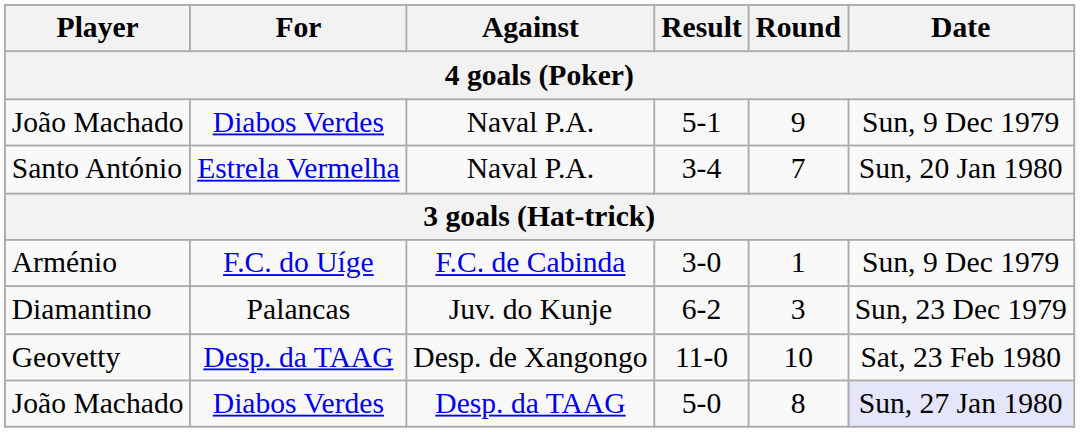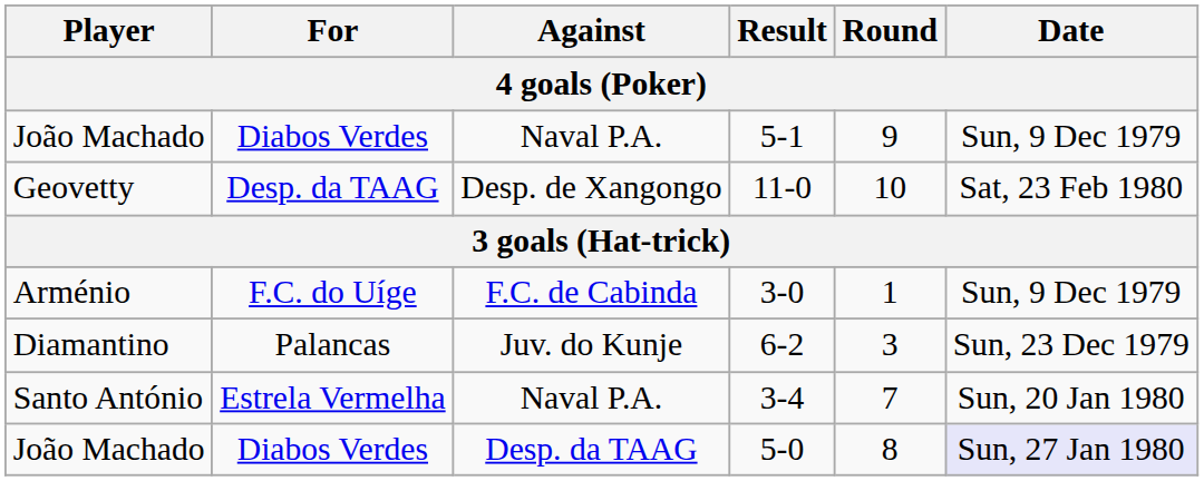rows swapped: 11-0 <-> 3-4
